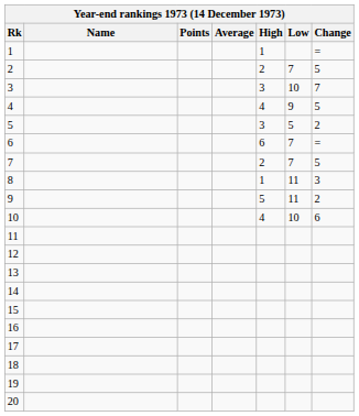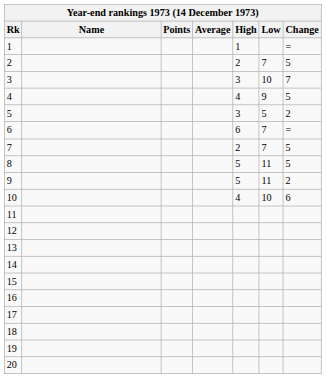8 | High: 1 -> 5
8 | Change: 3 -> 5
